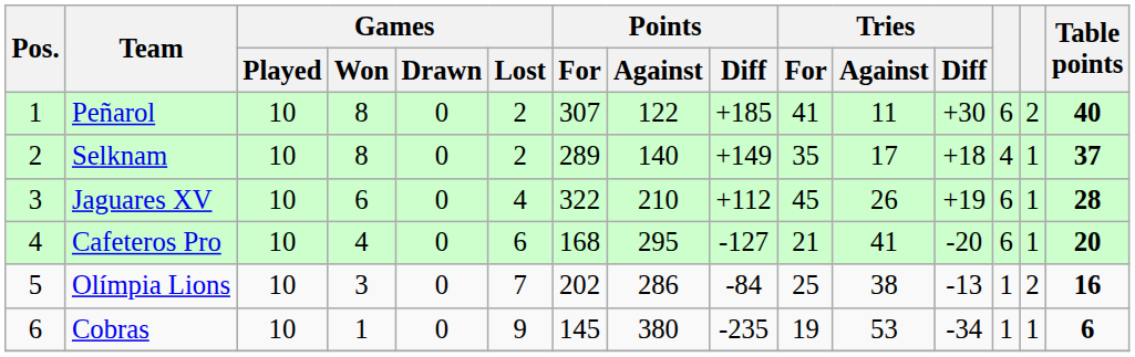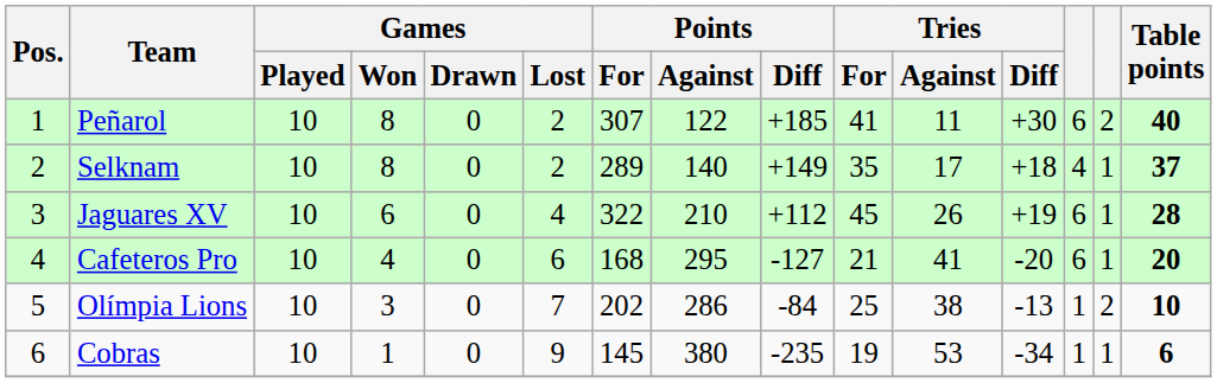Olímpia Lions | Table points: 16 -> 10
